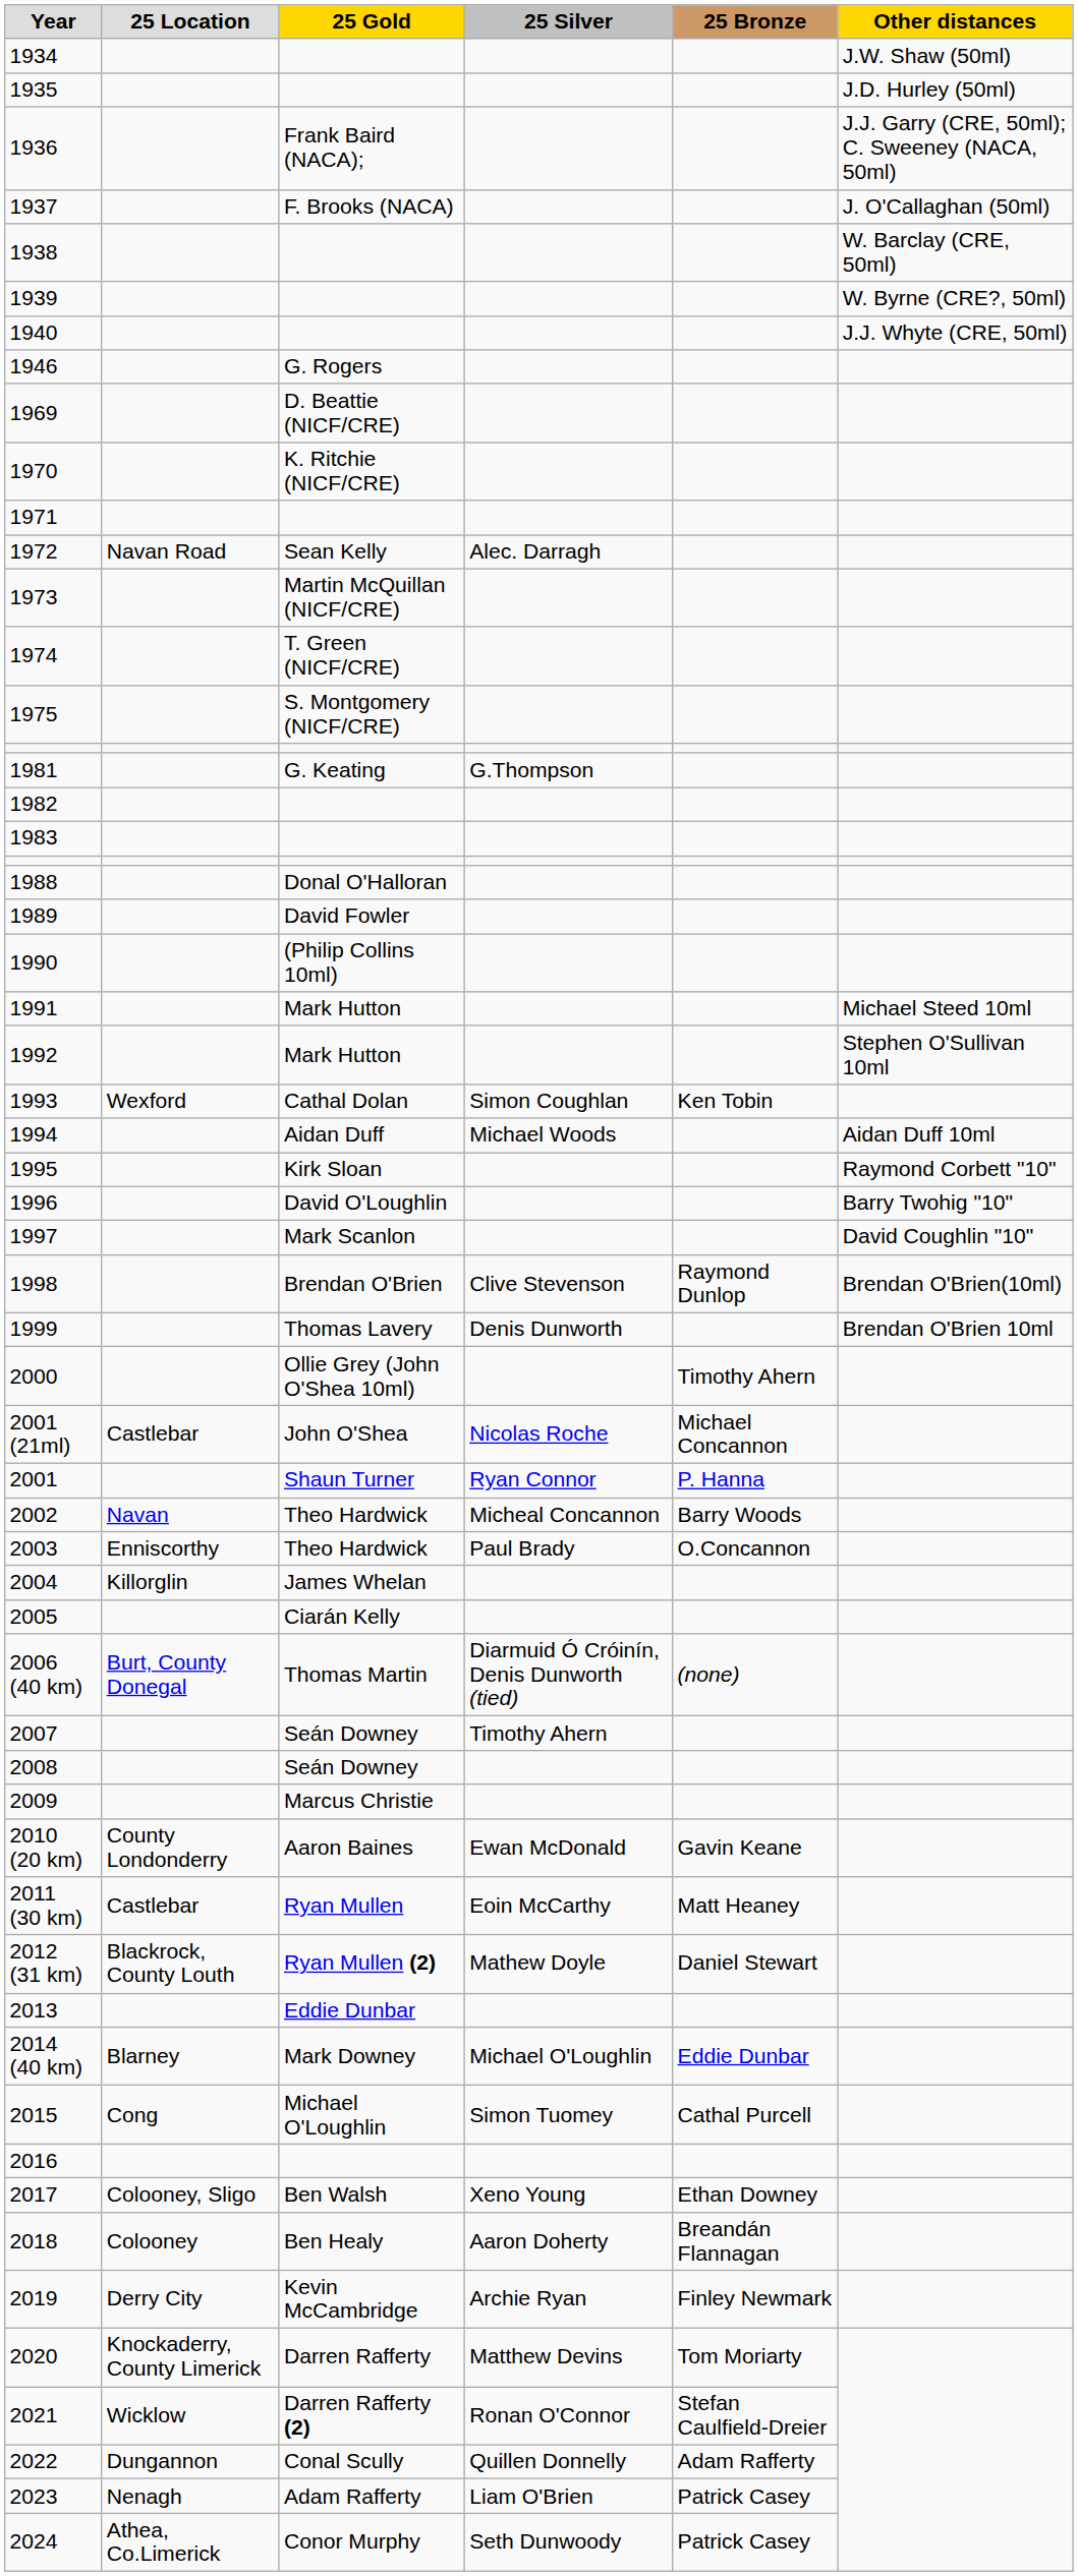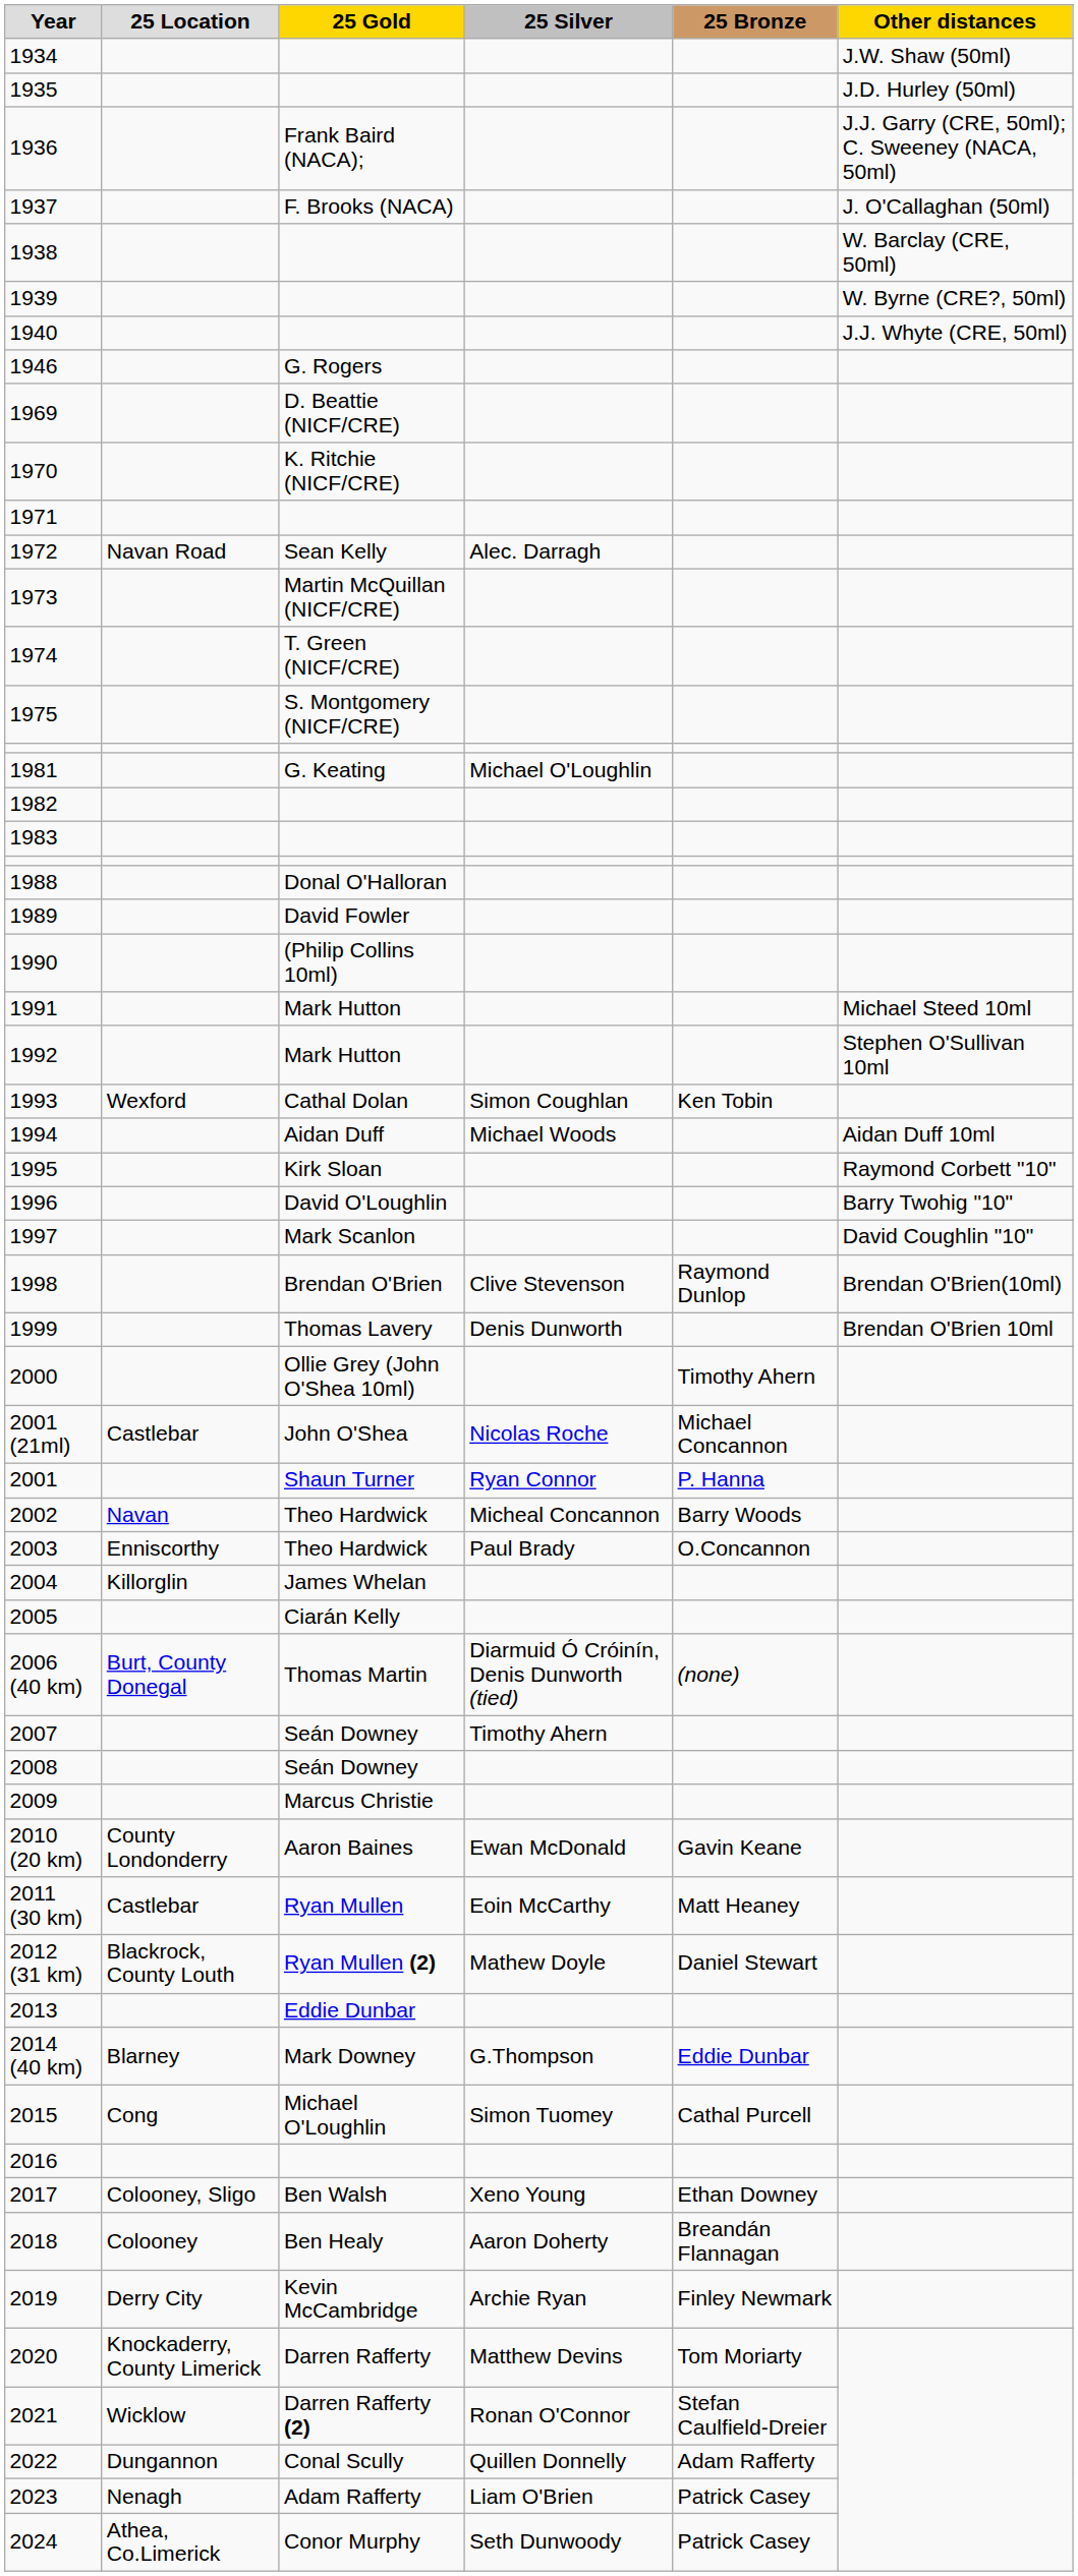1981 | 25 Silver: G.Thompson -> Michael O'Loughlin
2014 (40 km) | 25 Silver: Michael O'Loughlin -> G.Thompson
